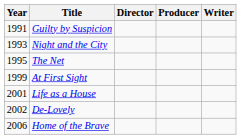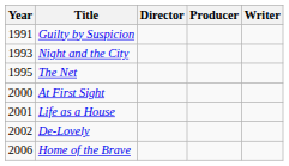At First Sight | Year: 1999 -> 2000
